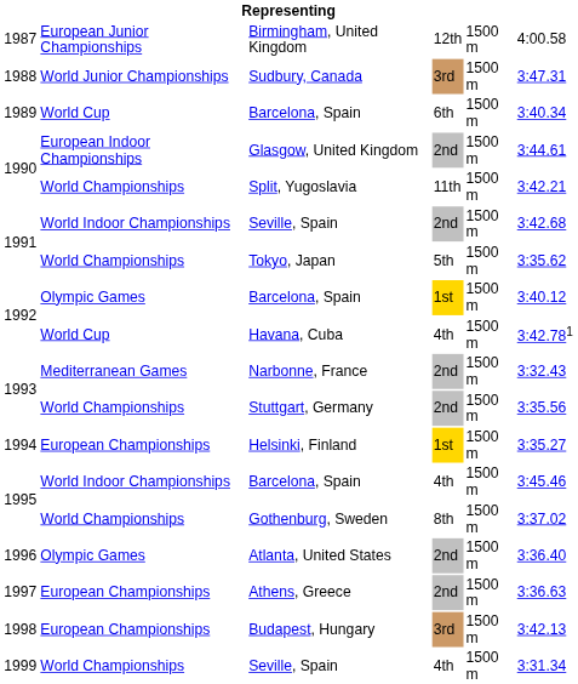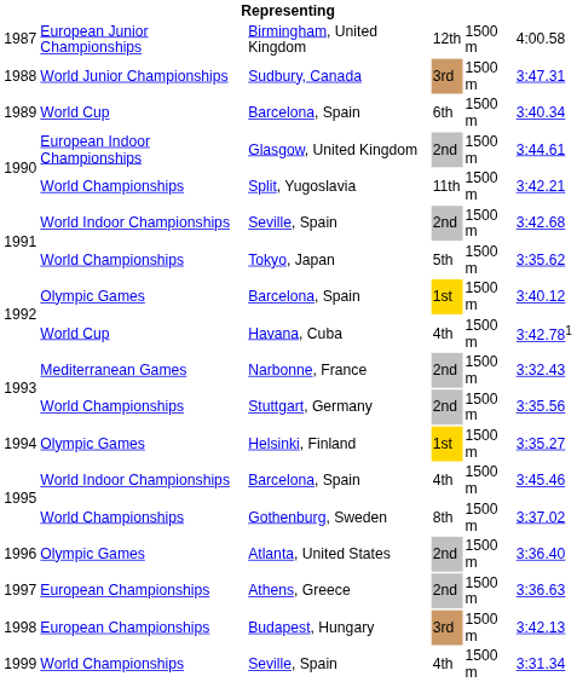Helsinki, Finland | column 2: European Championships -> Olympic Games
